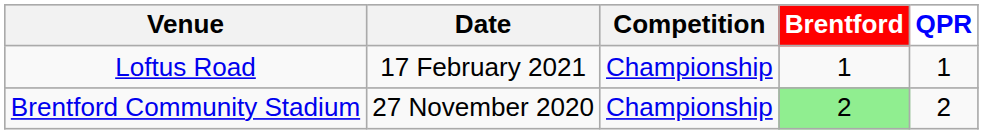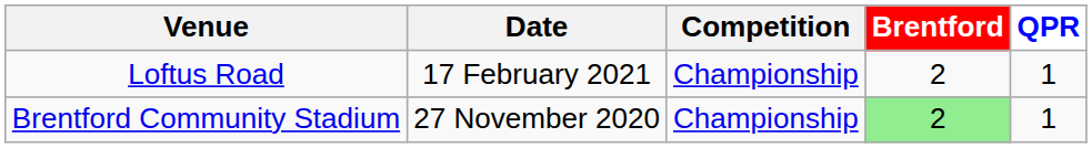Loftus Road | Brentford: 1 -> 2
Brentford Community Stadium | QPR: 2 -> 1
